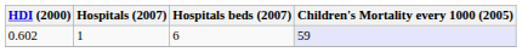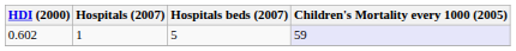0.602 | Hospitals beds (2007): 6 -> 5
